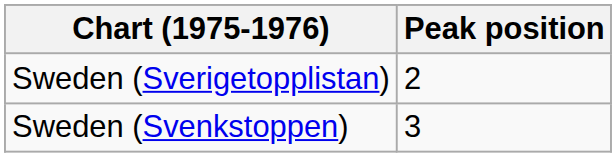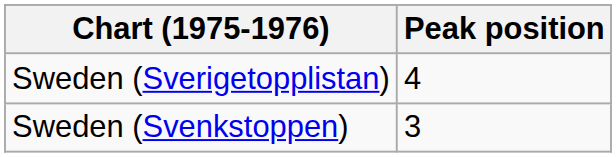Sweden (Sverigetopplistan) | Peak position: 2 -> 4
